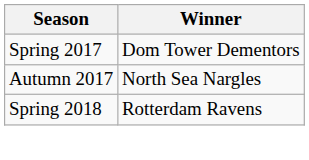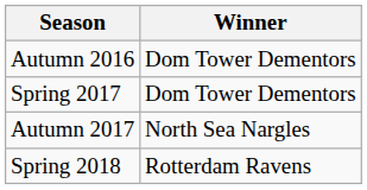+ row: Autumn 2016 | Dom Tower Dementors
